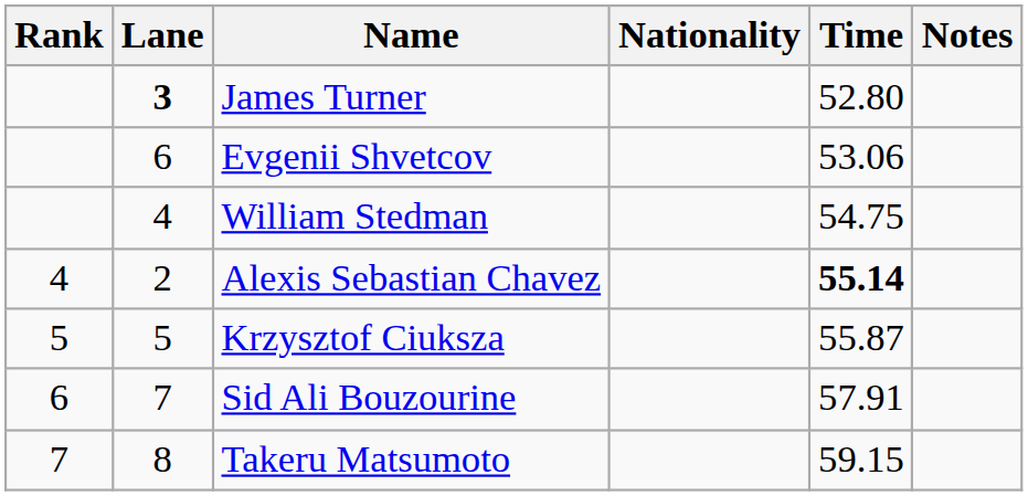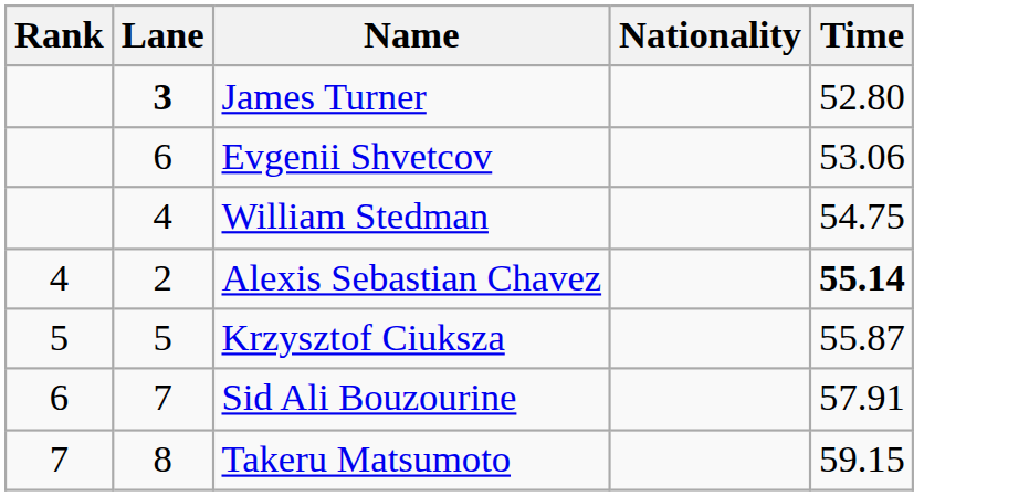- column: Notes
